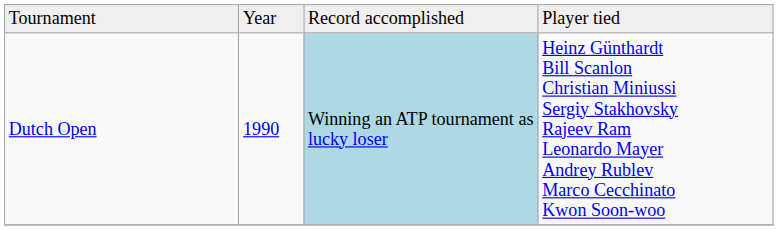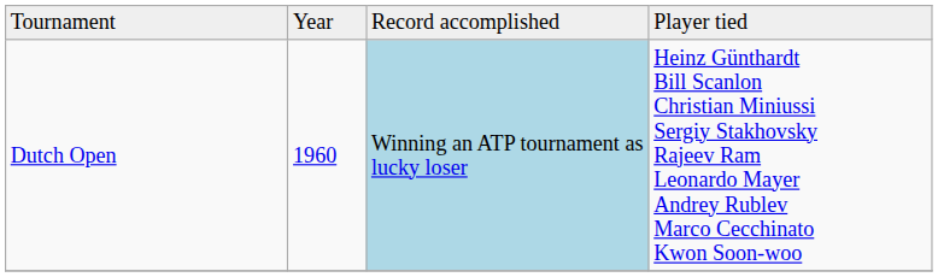Dutch Open | column 2: 1990 -> 1960
